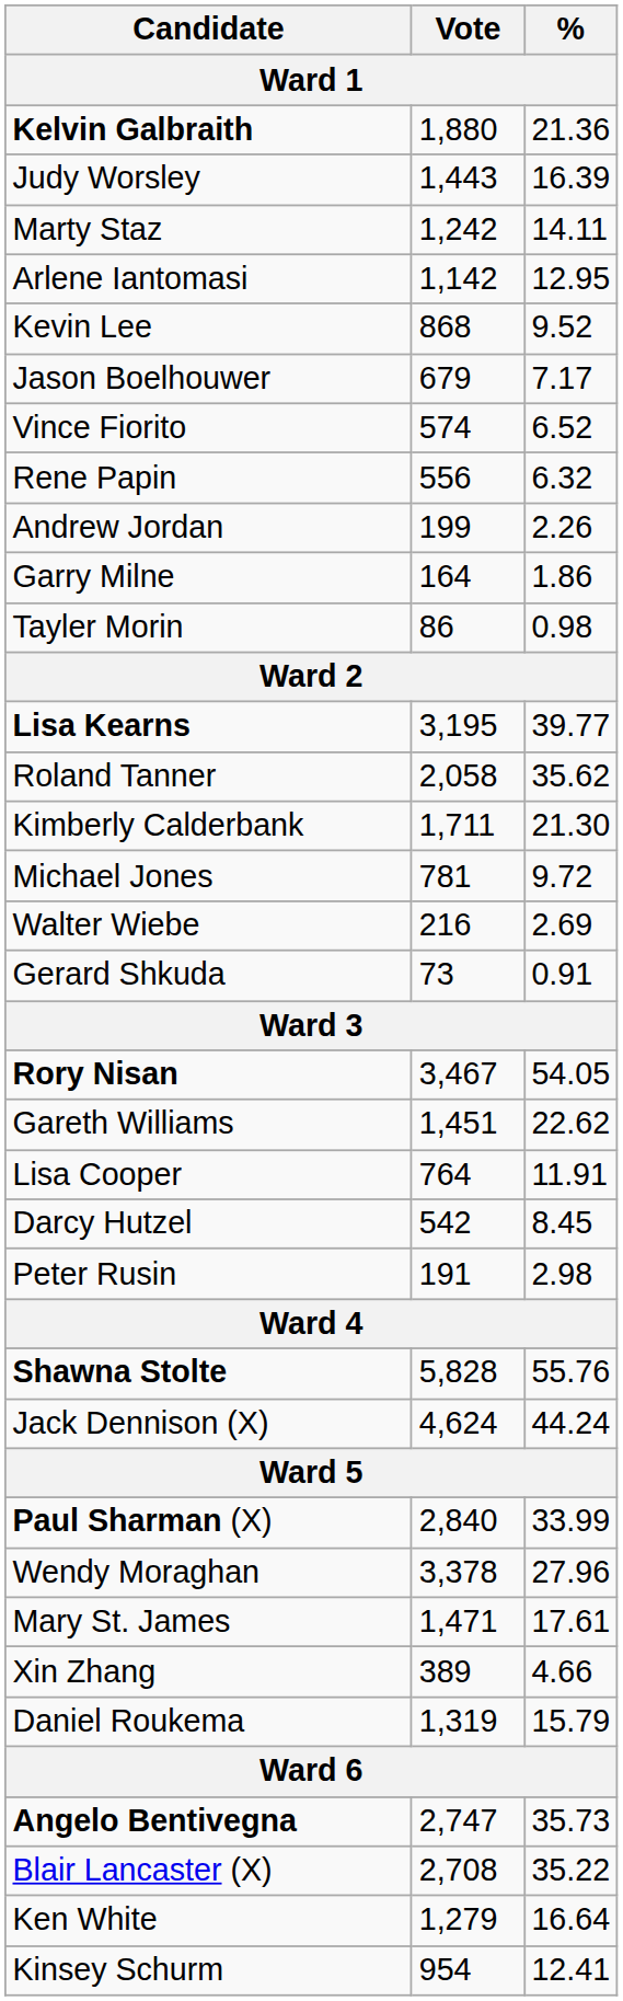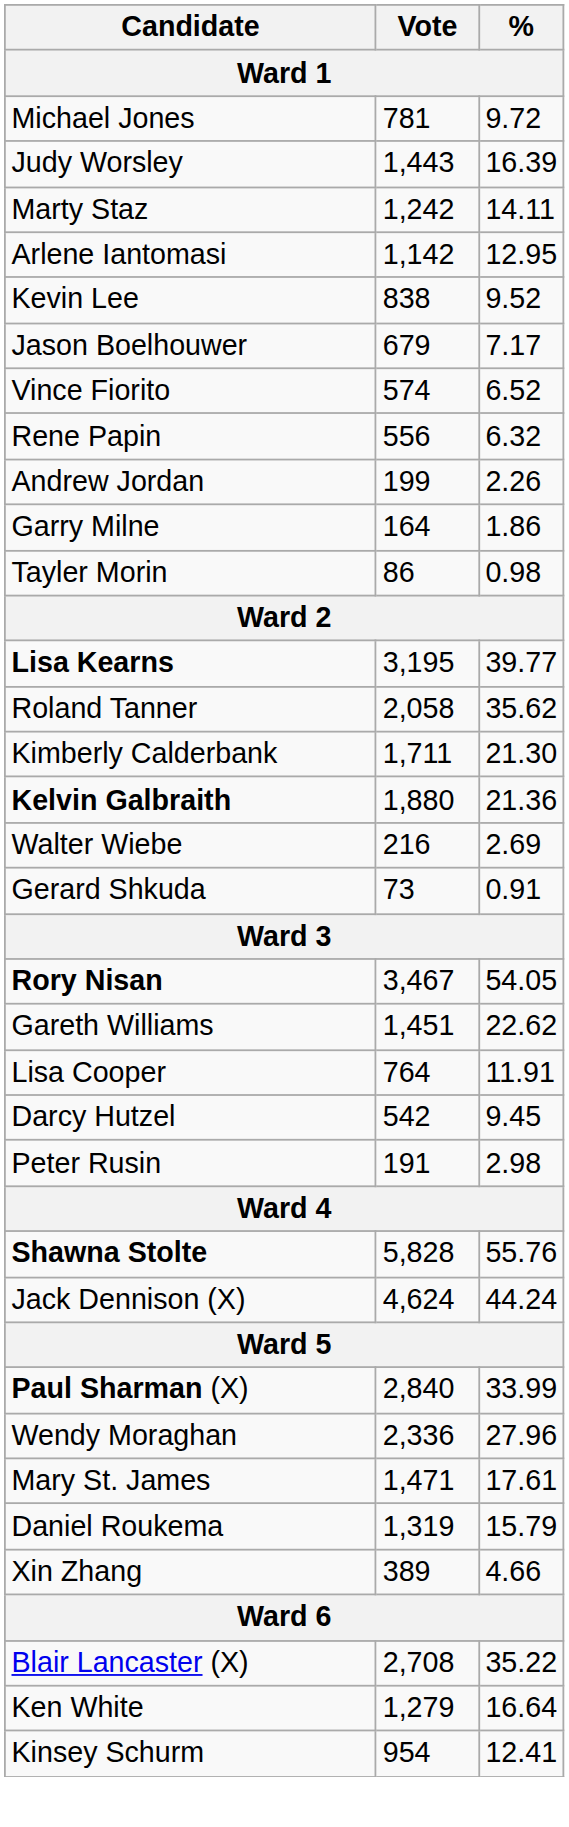rows swapped: Kelvin Galbraith <-> Michael Jones
Kevin Lee | Vote: 868 -> 838
Darcy Hutzel | %: 8.45 -> 9.45
Wendy Moraghan | Vote: 3,378 -> 2,336
rows swapped: Daniel Roukema <-> Xin Zhang
- row: Angelo Bentivegna | 2,747 | 35.73
